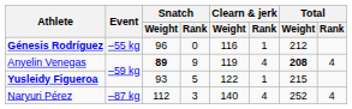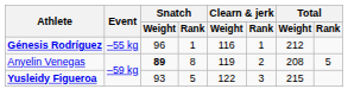Génesis Rodríguez | Snatch / Rank: 0 -> 1
Anyelin Venegas | Snatch / Rank: 9 -> 8
Anyelin Venegas | Clearn & jerk / Rank: 4 -> 2
Anyelin Venegas | Total / Weight: bold -> normal
Anyelin Venegas | Total / Rank: 4 -> 5
Yusleidy Figueroa | Clearn & jerk / Rank: 1 -> 3
- row: Naryuri Pérez | –87 kg | 112 | 3 | 140 | 4 | 252 | 4
